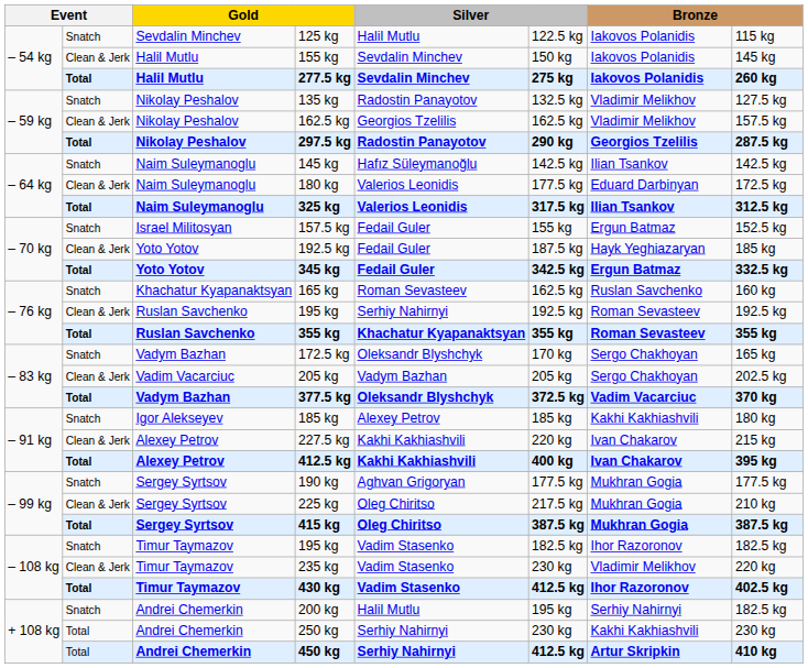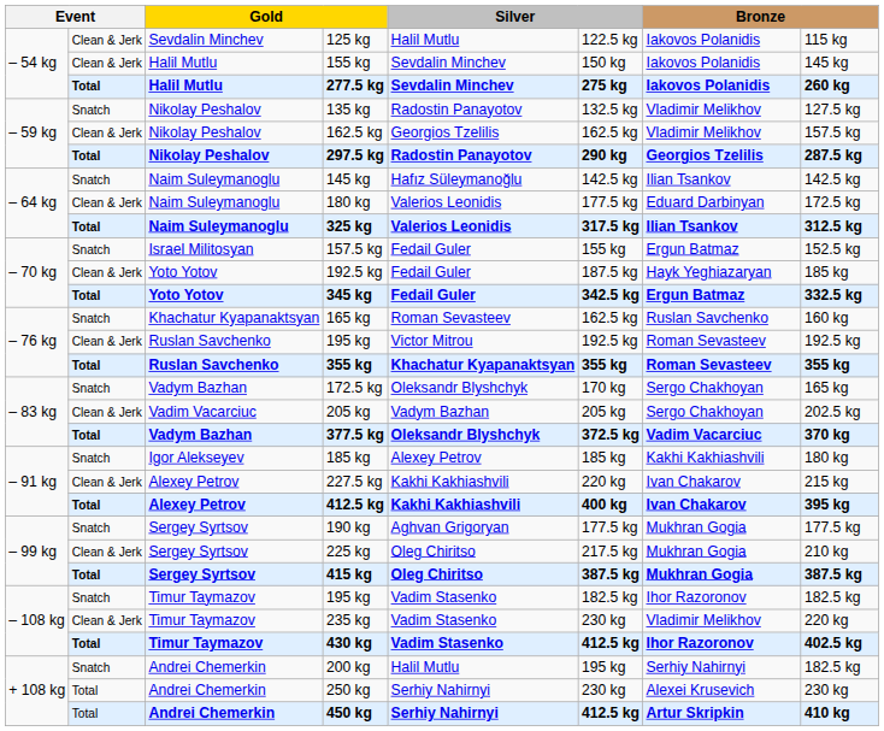125 kg | column 2: Snatch -> Clean & Jerk
Ruslan Savchenko / 195 kg | column 5: Serhiy Nahirnyi -> Victor Mitrou
250 kg | column 7: Kakhi Kakhiashvili -> Alexei Krusevich
